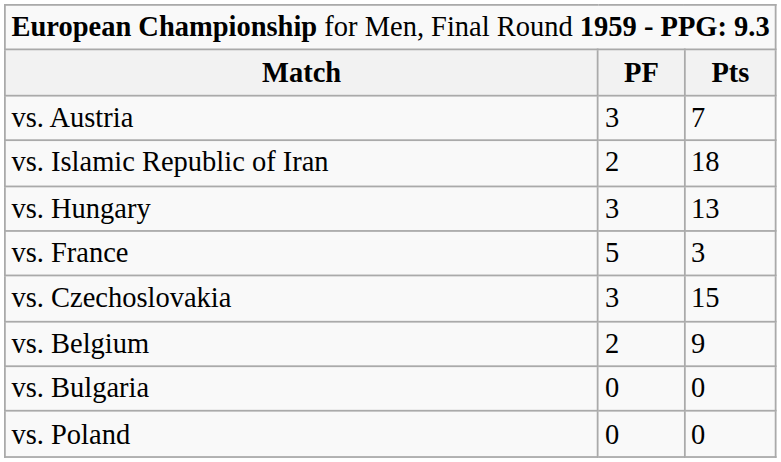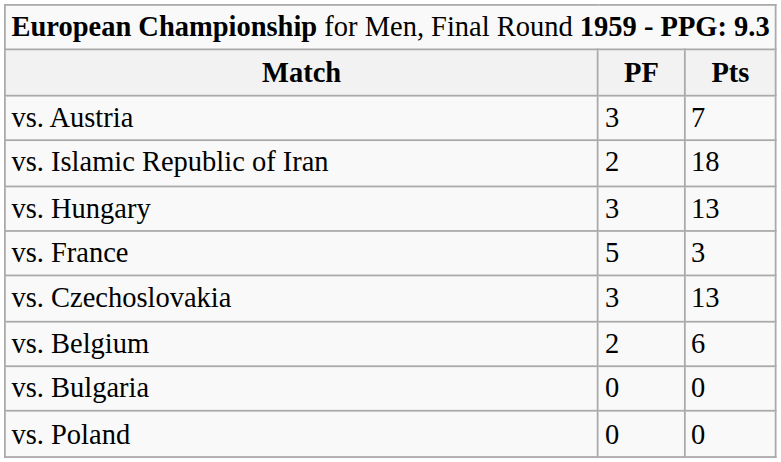vs. Czechoslovakia | column 3: 15 -> 13
vs. Belgium | column 3: 9 -> 6
